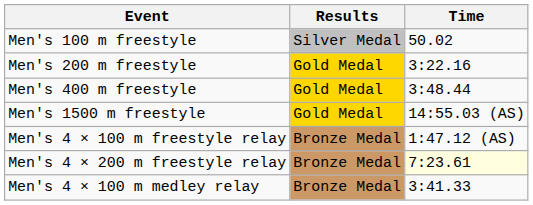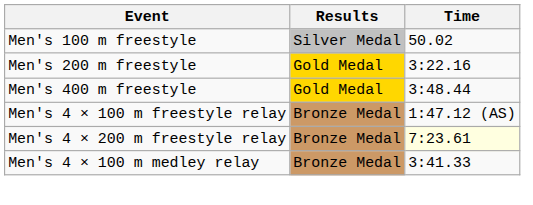- row: Men's 1500 m freestyle | Gold Medal | 14:55.03 (AS)
